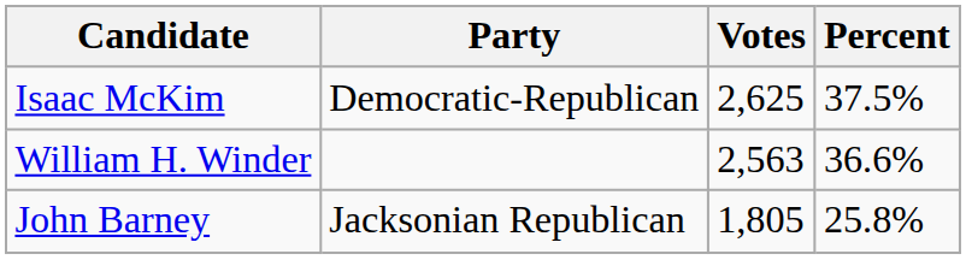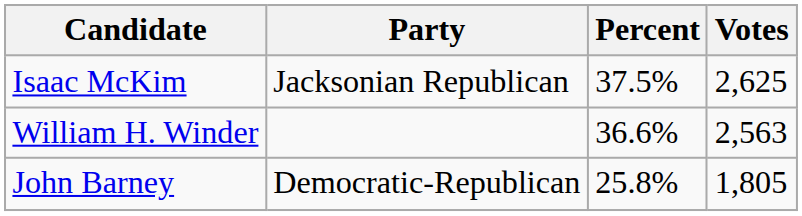columns swapped: Votes <-> Percent
Isaac McKim | Party: Democratic-Republican -> Jacksonian Republican
John Barney | Party: Jacksonian Republican -> Democratic-Republican
